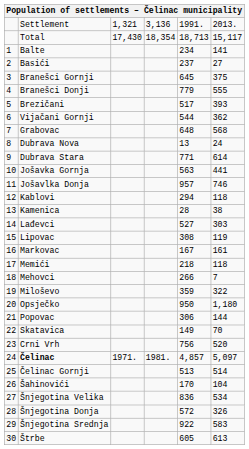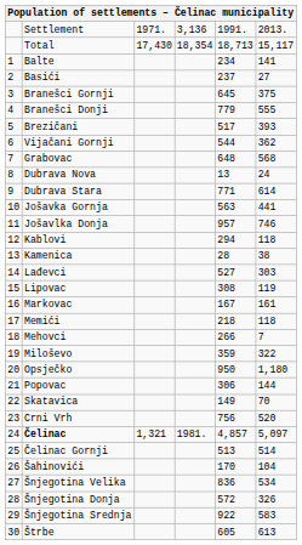Settlement | column 3: 1,321 -> 1971.
Čelinac | column 3: 1971. -> 1,321
